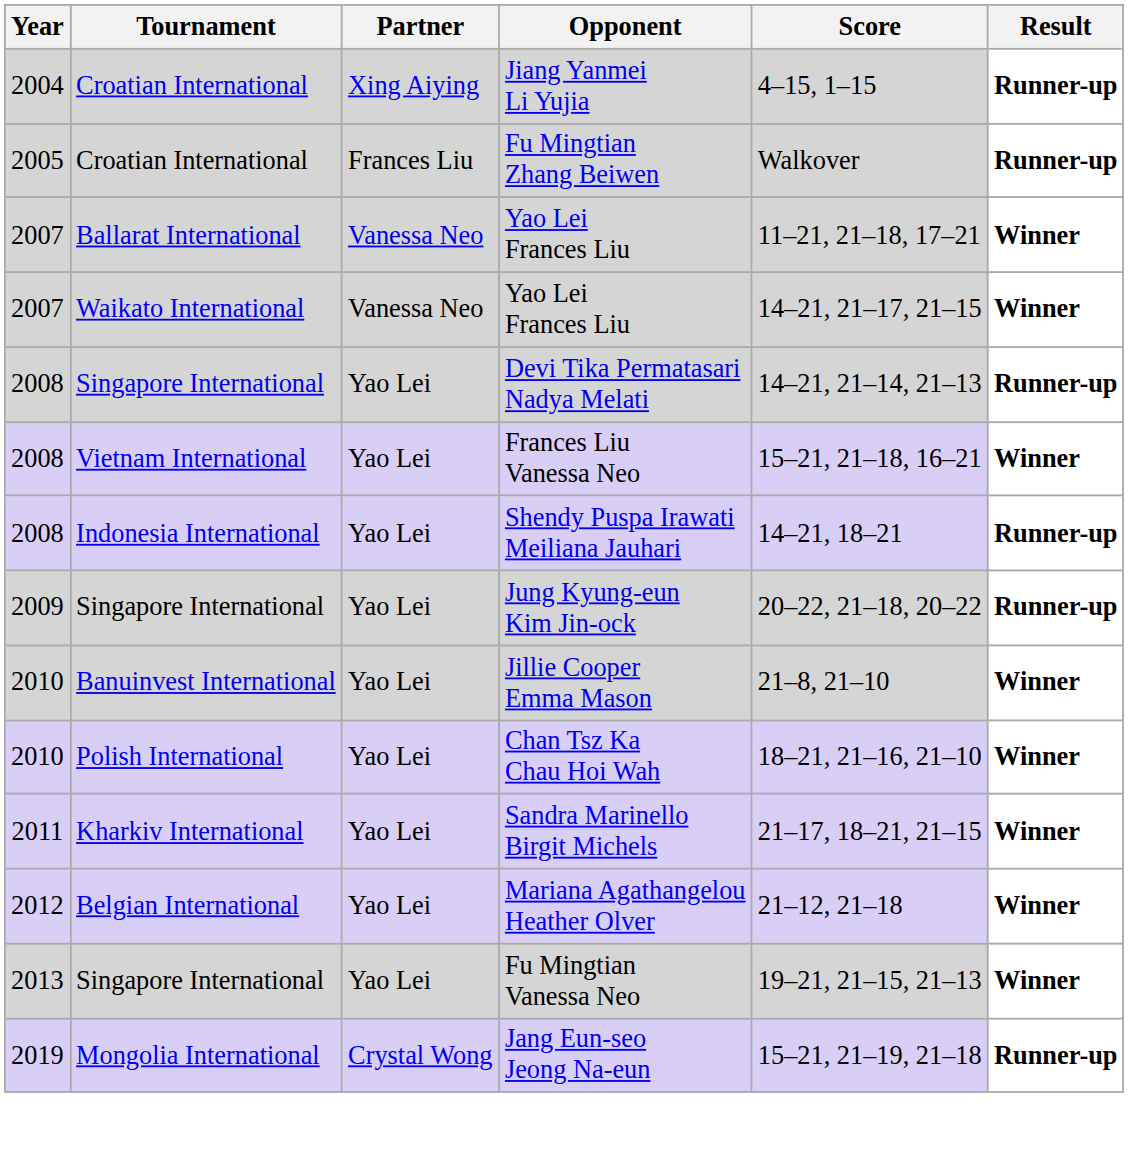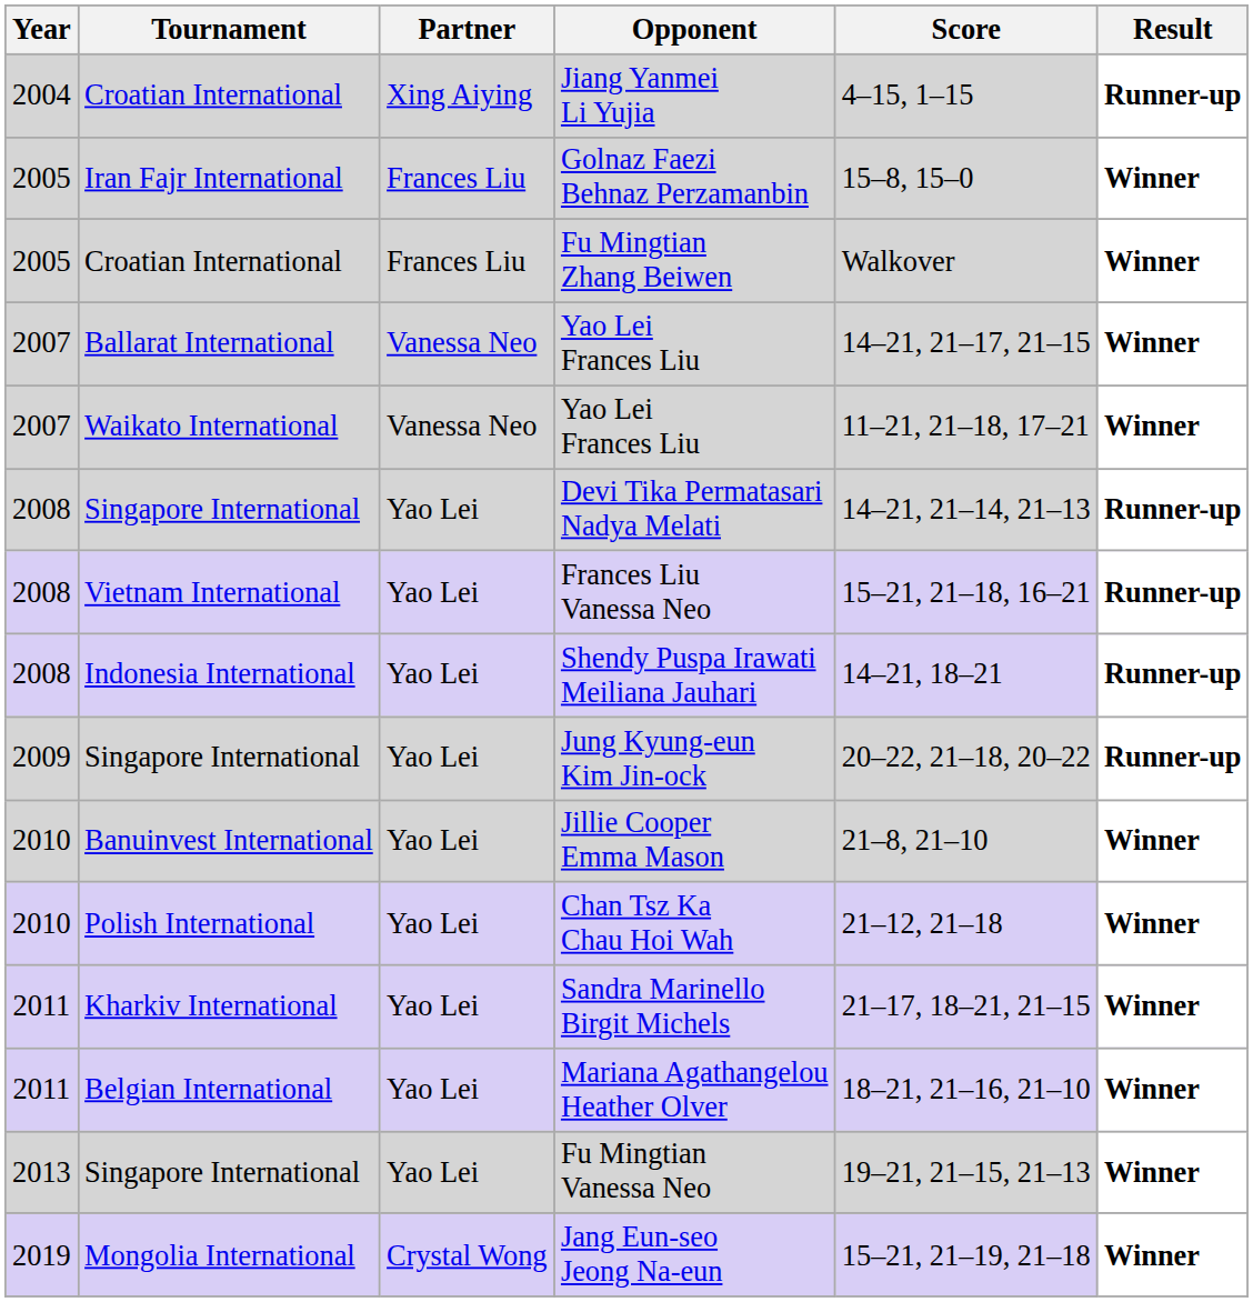+ row: 2005 | Iran Fajr International | Frances Liu | Golnaz Faezi Behnaz Perzamanbin | 15–8, 15–0 | Winner
Fu Mingtian Zhang Beiwen | Result: Runner-up -> Winner
Ballarat International / Yao Lei Frances Liu | Score: 11–21, 21–18, 17–21 -> 14–21, 21–17, 21–15
Waikato International / Yao Lei Frances Liu | Score: 14–21, 21–17, 21–15 -> 11–21, 21–18, 17–21
Frances Liu Vanessa Neo | Result: Winner -> Runner-up
Chan Tsz Ka Chau Hoi Wah | Score: 18–21, 21–16, 21–10 -> 21–12, 21–18
Mariana Agathangelou Heather Olver | Year: 2012 -> 2011
Mariana Agathangelou Heather Olver | Score: 21–12, 21–18 -> 18–21, 21–16, 21–10
Jang Eun-seo Jeong Na-eun | Result: Runner-up -> Winner
